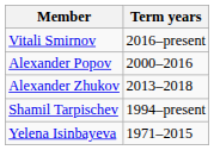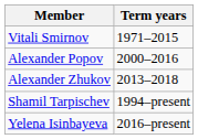Vitali Smirnov | Term years: 2016–present -> 1971–2015
Yelena Isinbayeva | Term years: 1971–2015 -> 2016–present
